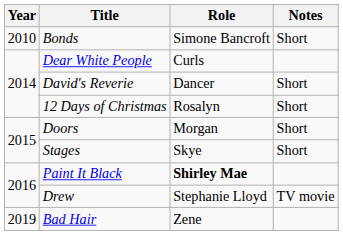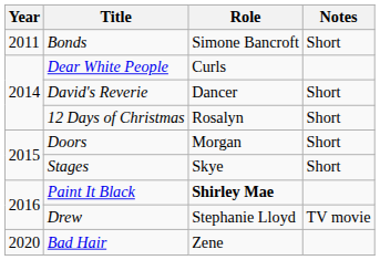Bonds | Year: 2010 -> 2011
Bad Hair | Year: 2019 -> 2020
